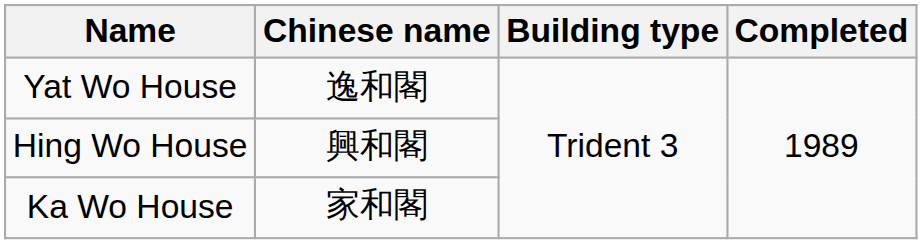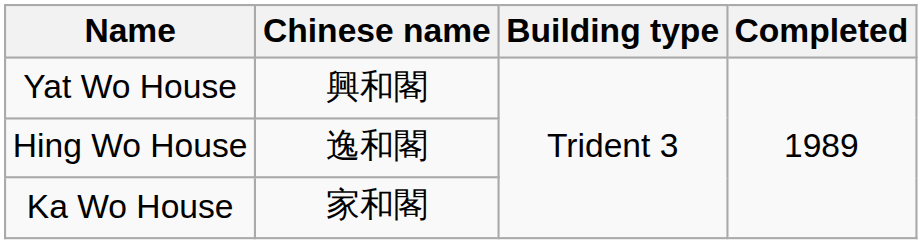Yat Wo House | Chinese name: 逸和閣 -> 興和閣
Hing Wo House | Chinese name: 興和閣 -> 逸和閣
